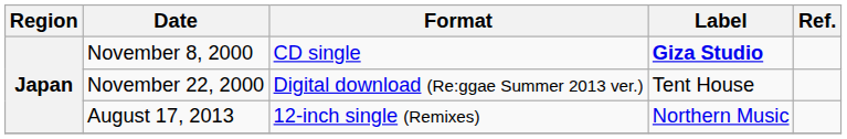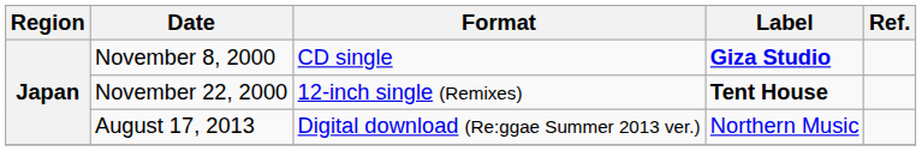November 22, 2000 | Format: Digital download (Re:ggae Summer 2013 ver.) -> 12-inch single (Remixes)
November 22, 2000 | Label: normal -> bold
August 17, 2013 | Format: 12-inch single (Remixes) -> Digital download (Re:ggae Summer 2013 ver.)
